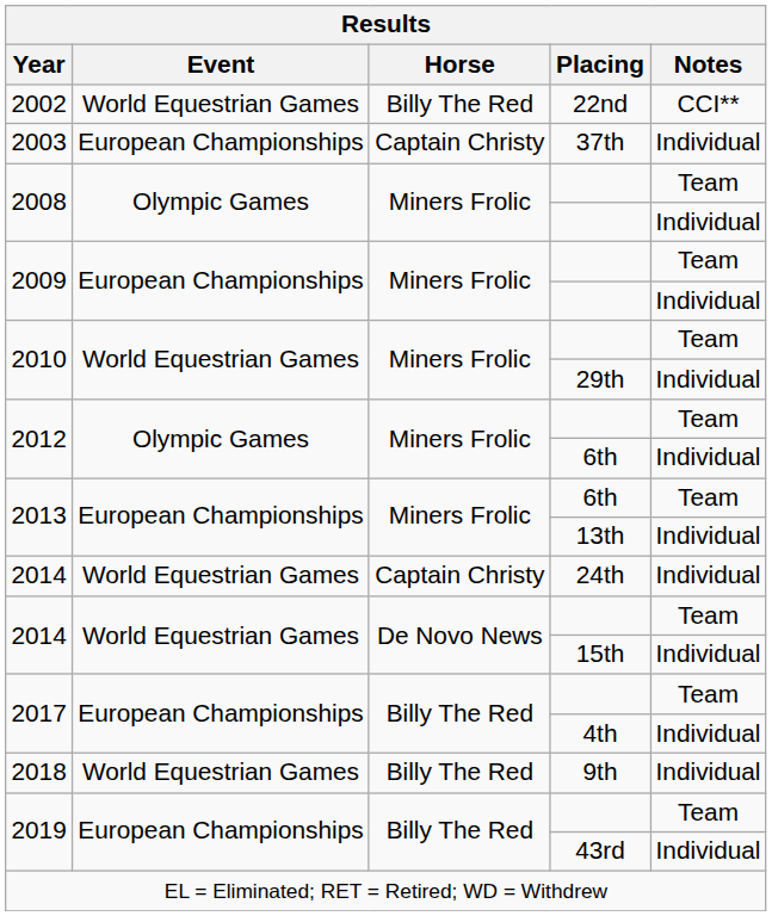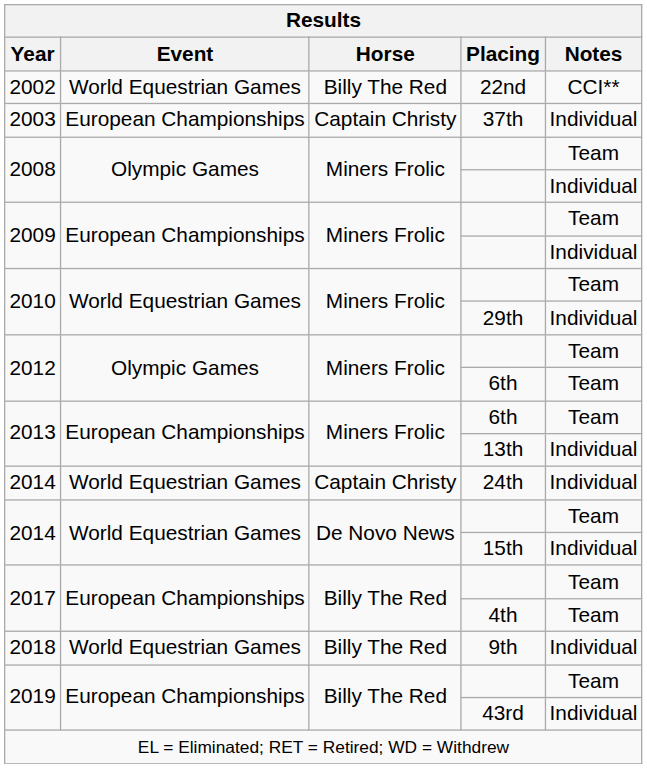2012 / 6th | Notes: Individual -> Team
2017 / 4th | Notes: Individual -> Team
